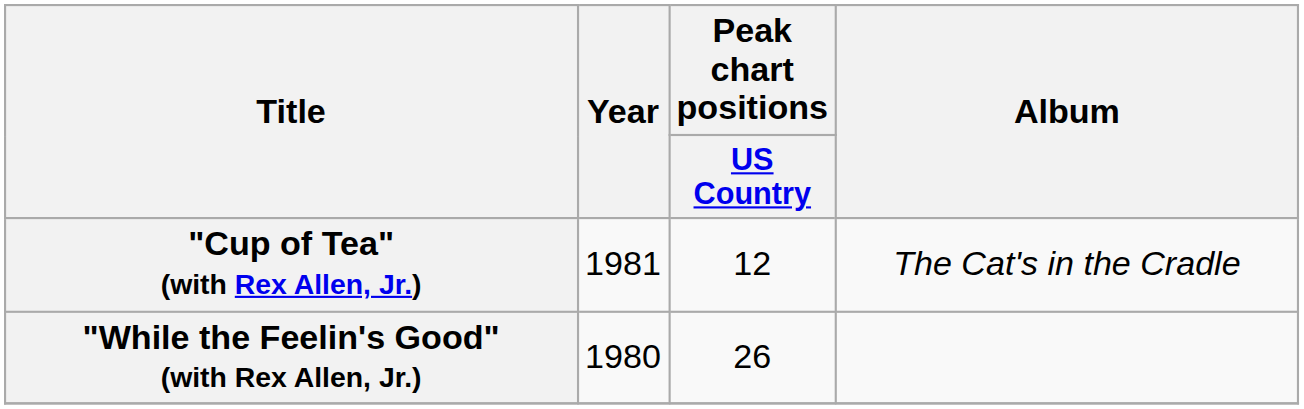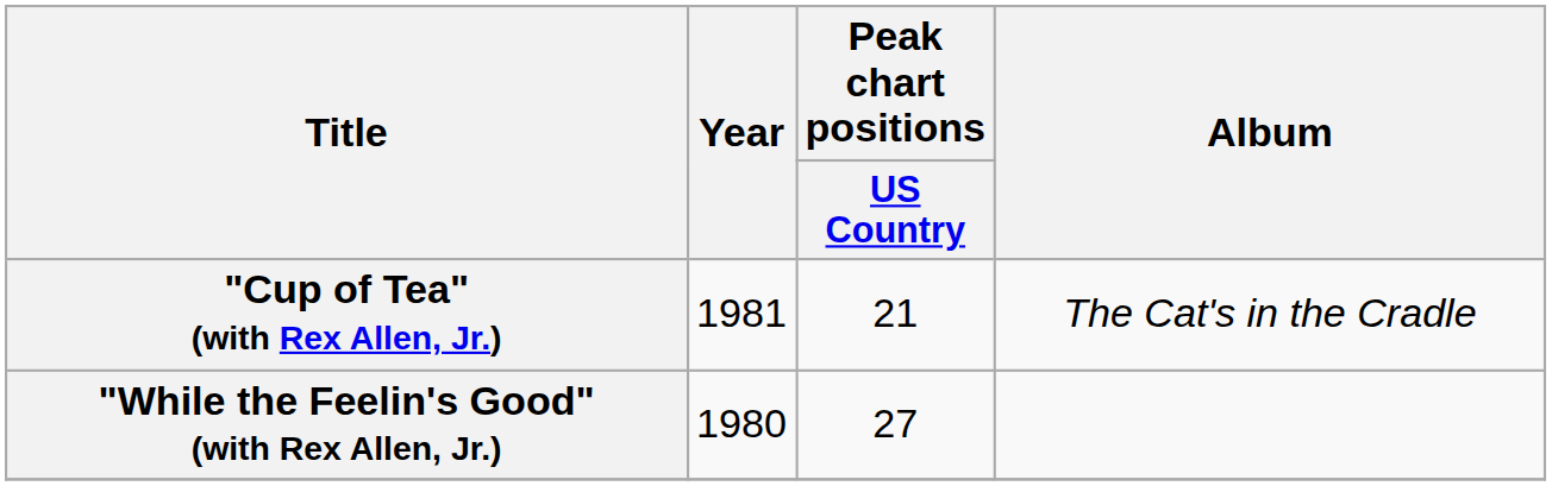"Cup of Tea" (with Rex Allen, Jr.) | Peak chart positions / US Country: 12 -> 21
"While the Feelin's Good" (with Rex Allen, Jr.) | Peak chart positions / US Country: 26 -> 27
